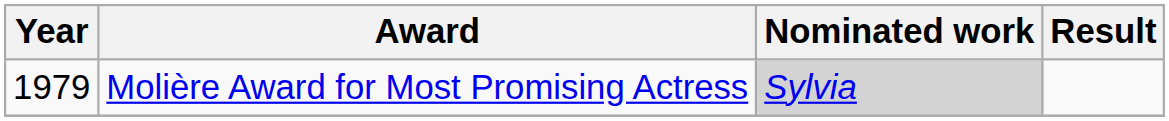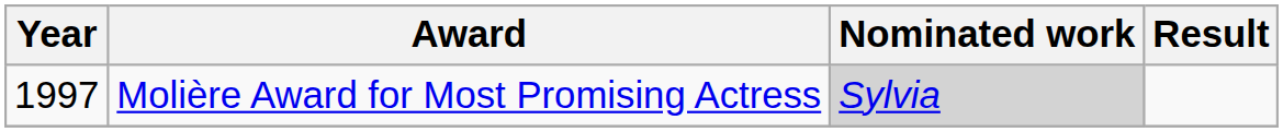Molière Award for Most Promising Actress | Year: 1979 -> 1997
